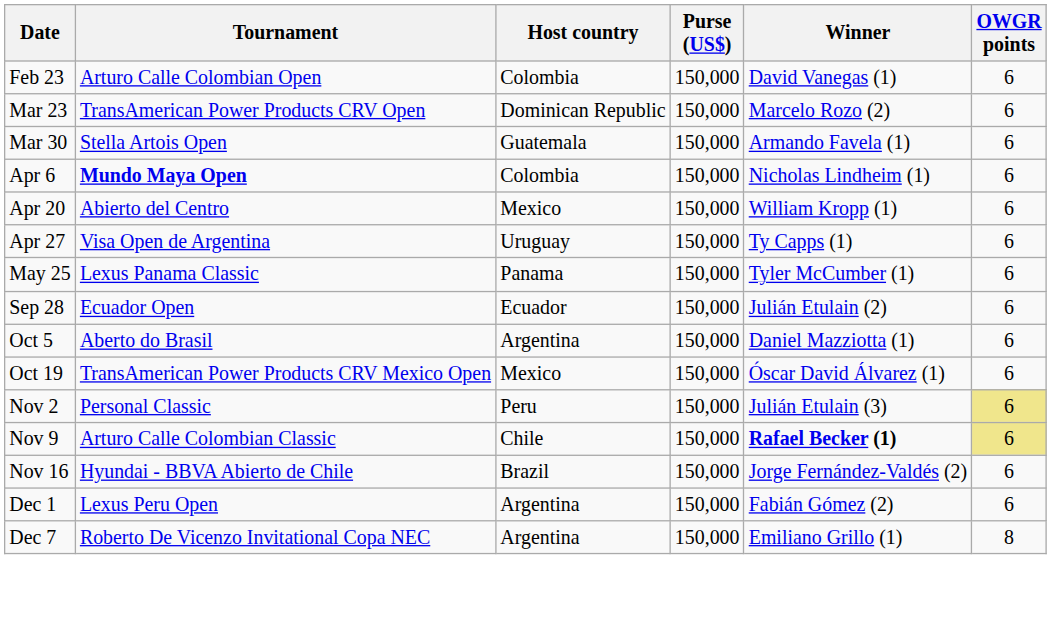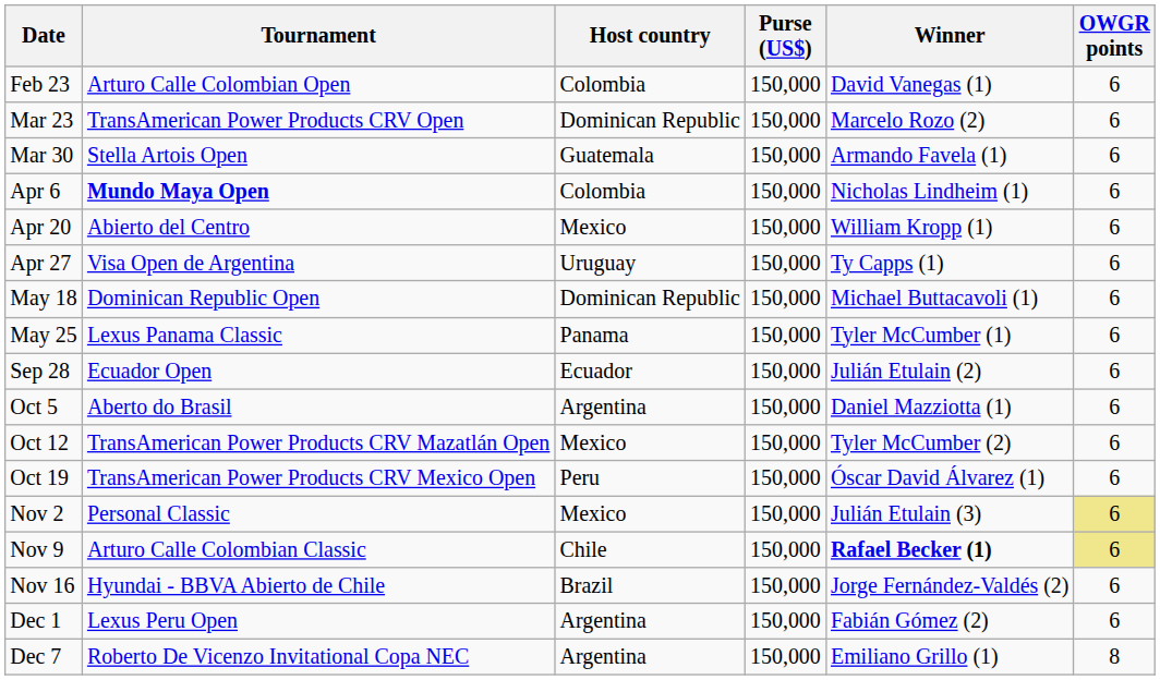+ row: May 18 | Dominican Republic Open | Dominican Republic | 150,000 | Michael Buttacavoli (1) | 6
+ row: Oct 12 | TransAmerican Power Products CRV Mazatlán Open | Mexico | 150,000 | Tyler McCumber (2) | 6
Oct 19 | Host country: Mexico -> Peru
Nov 2 | Host country: Peru -> Mexico
